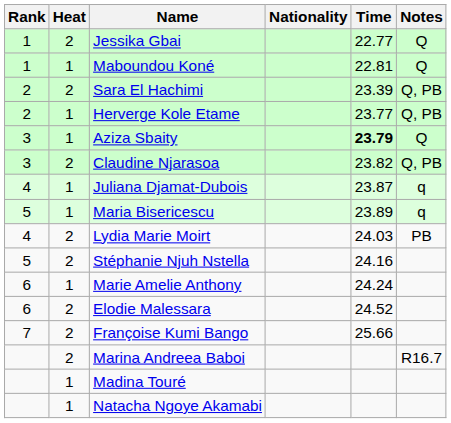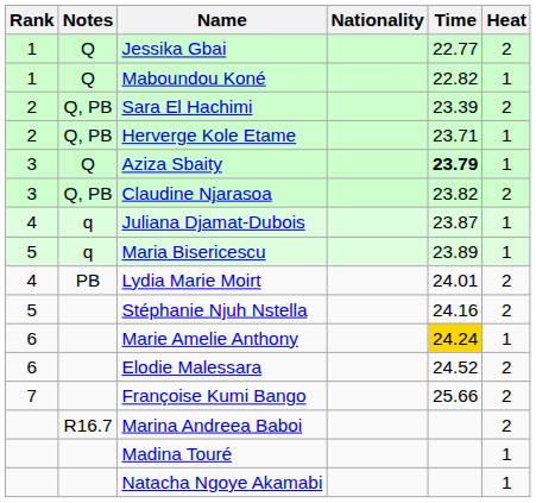columns swapped: Heat <-> Notes
Maboundou Koné | Time: 22.81 -> 22.82
Herverge Kole Etame | Time: 23.77 -> 23.71
Lydia Marie Moirt | Time: 24.03 -> 24.01
Marie Amelie Anthony | Time: no background -> gold background
